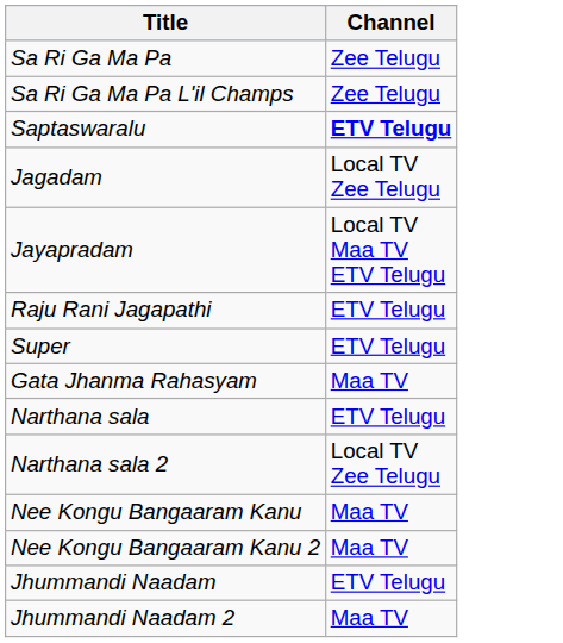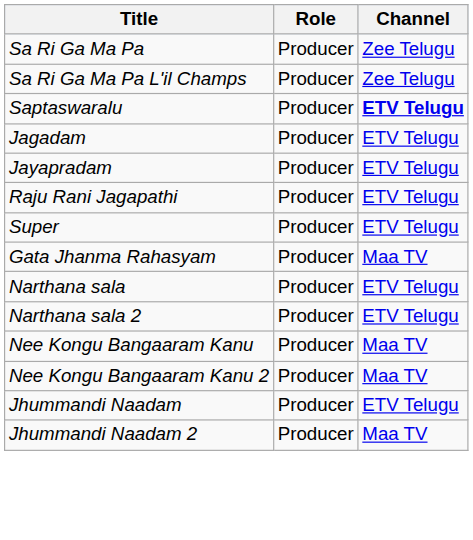+ column: Role | Producer | Producer | Producer | Producer | Producer | Producer | Producer | Producer | Producer | Producer | Producer | Producer | Producer | Producer
Jagadam | Channel: Local TV Zee Telugu -> ETV Telugu
Jayapradam | Channel: Local TV Maa TV ETV Telugu -> ETV Telugu
Narthana sala 2 | Channel: Local TV Zee Telugu -> ETV Telugu
